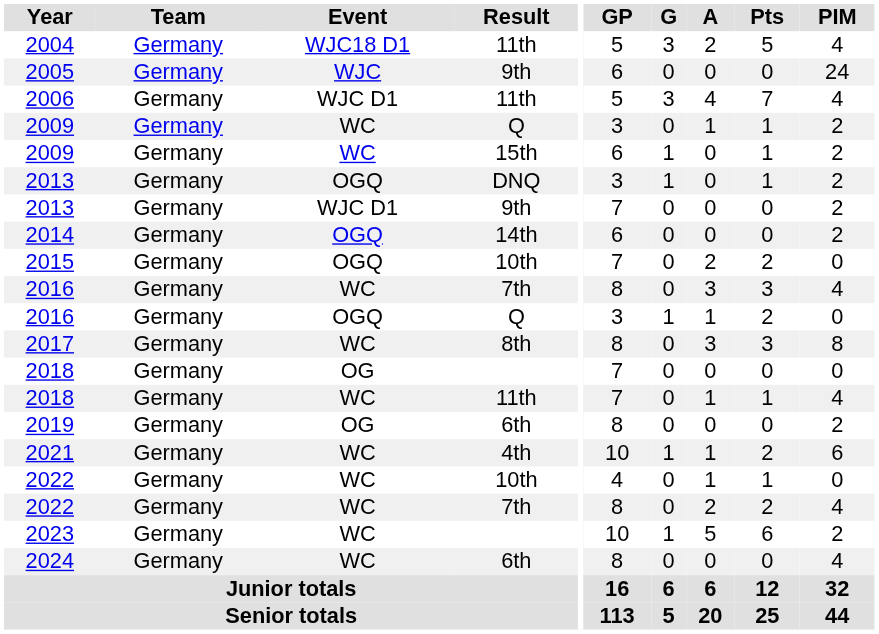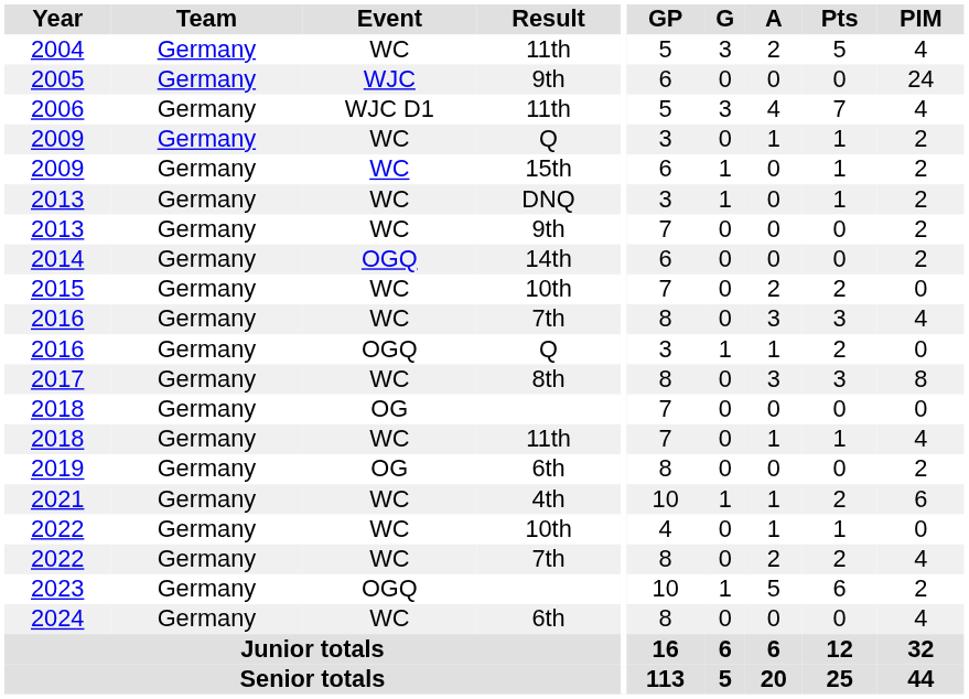2004 | Event: WJC18 D1 -> WC
2013 / DNQ | Event: OGQ -> WC
2013 / 9th | Event: WJC D1 -> WC
2015 | Event: OGQ -> WC
2023 | Event: WC -> OGQ
